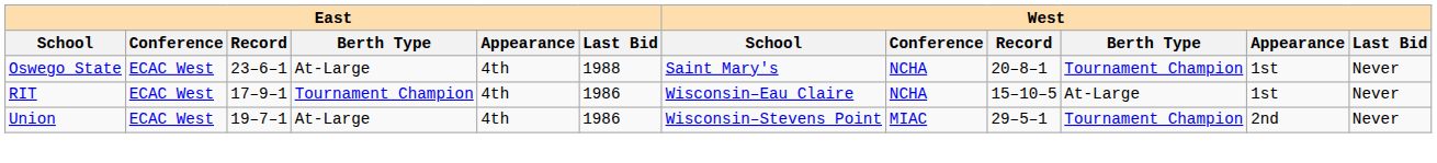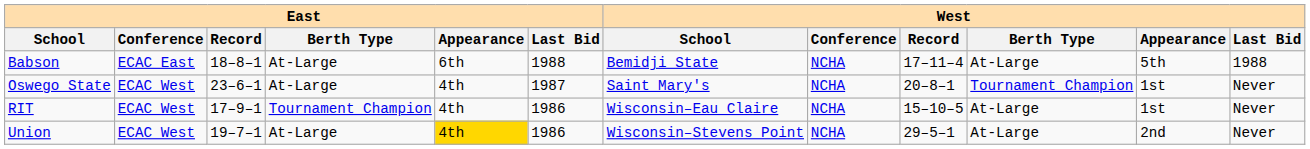+ row: Babson | ECAC East | 18–8–1 | At-Large | 6th | 1988 | Bemidji State | NCHA | 17–11–4 | At-Large | 5th | 1988
Oswego State | East / Last Bid: 1988 -> 1987
Union | East / Appearance: no background -> gold background
Union | West / Conference: MIAC -> NCHA
Union | West / Berth Type: Tournament Champion -> At-Large
